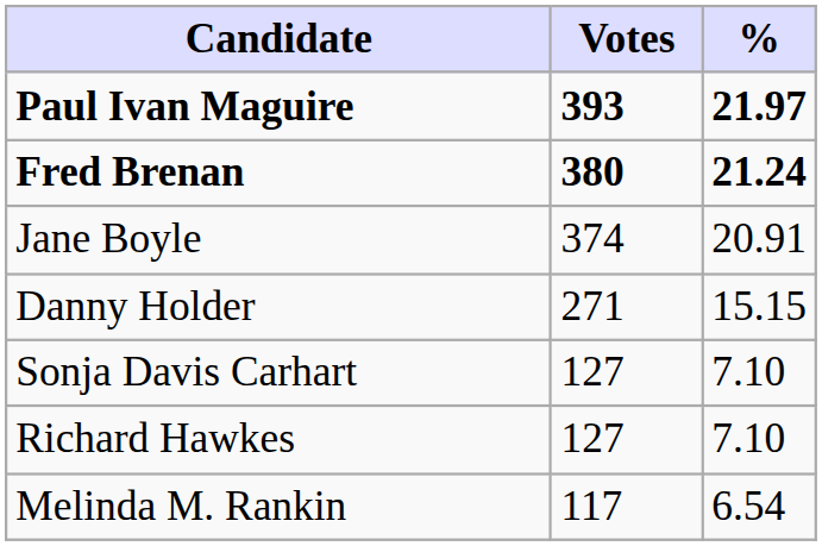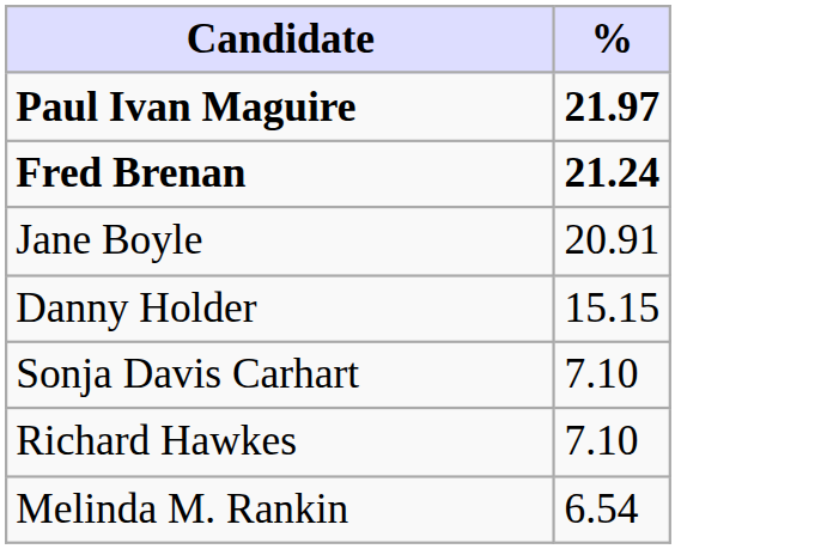- column: Votes | 393 | 380 | 374 | 271 | 127 | 127 | 117
